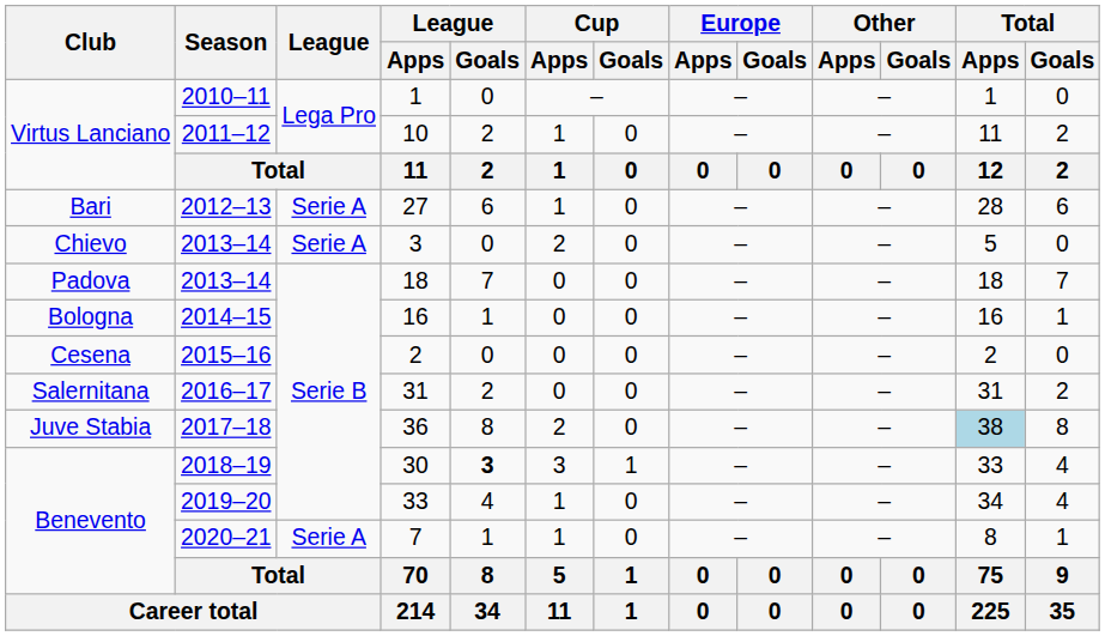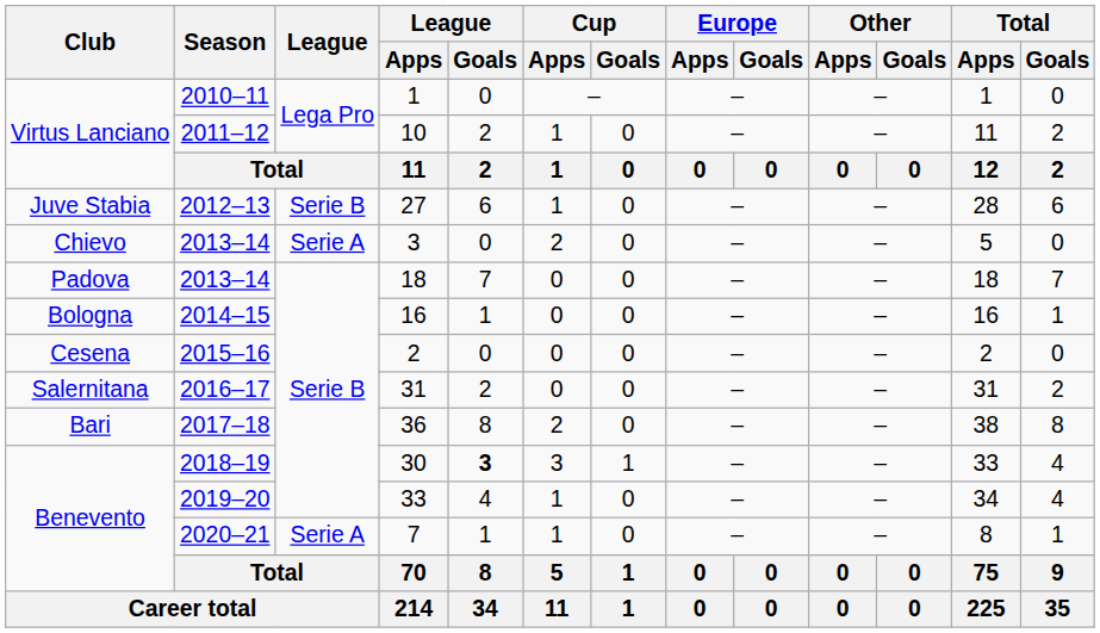27 | Club: Bari -> Juve Stabia
27 | League: Serie A -> Serie B
36 | Club: Juve Stabia -> Bari
36 | Total / Apps: lightblue background -> no background
